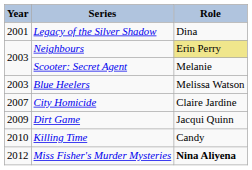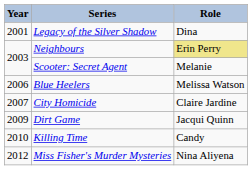Blue Heelers | Year: 2003 -> 2006
Miss Fisher's Murder Mysteries | Role: bold -> normal
